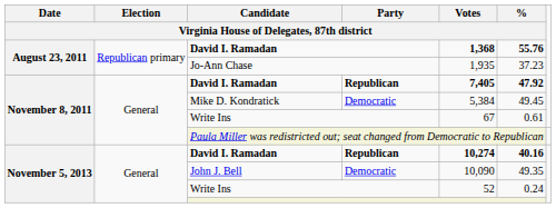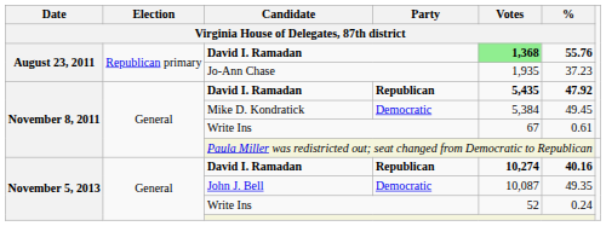August 23, 2011 / David I. Ramadan | Votes / Virginia House of Delegates, 87th district: no background -> lightgreen background
November 8, 2011 / David I. Ramadan | Votes / Virginia House of Delegates, 87th district: 7,405 -> 5,435
John J. Bell | Votes / Virginia House of Delegates, 87th district: 10,090 -> 10,087
